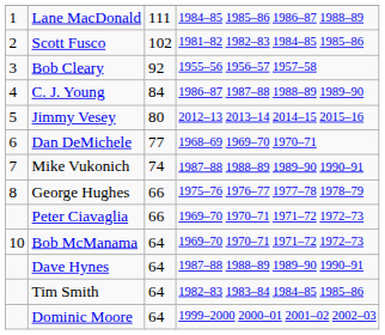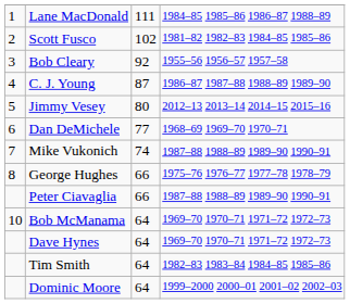C. J. Young | column 3: 84 -> 87
Peter Ciavaglia | column 4: 1969–70 1970–71 1971–72 1972–73 -> 1987–88 1988–89 1989–90 1990–91
Dave Hynes | column 4: 1987–88 1988–89 1989–90 1990–91 -> 1969–70 1970–71 1971–72 1972–73
